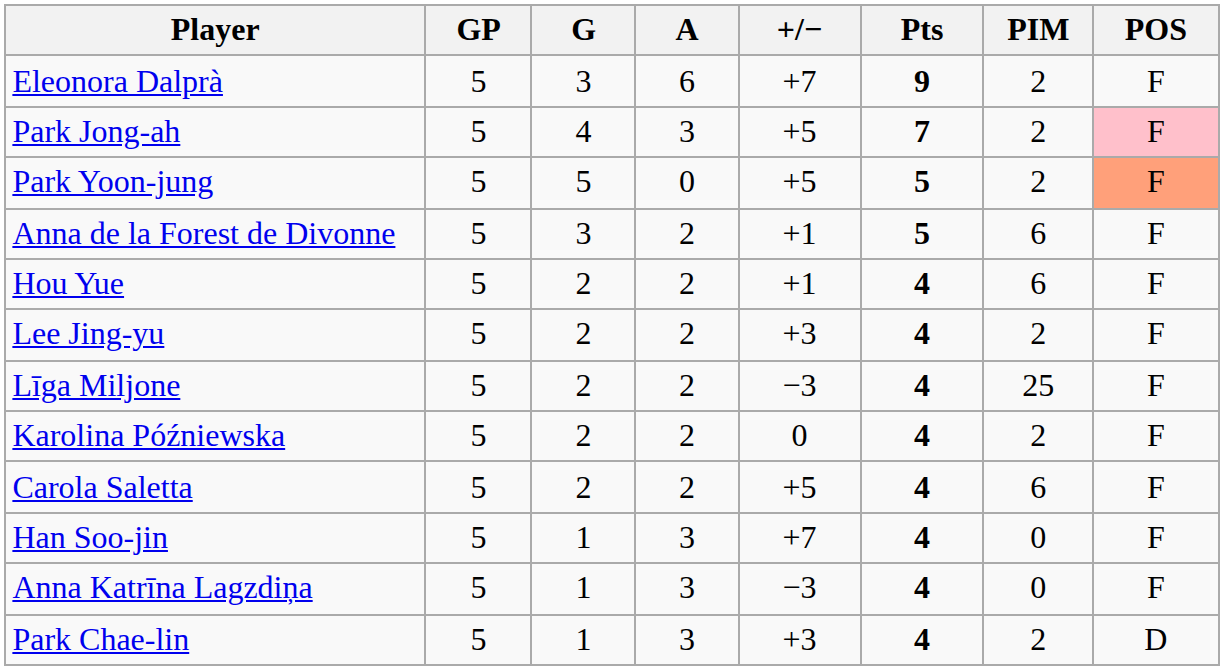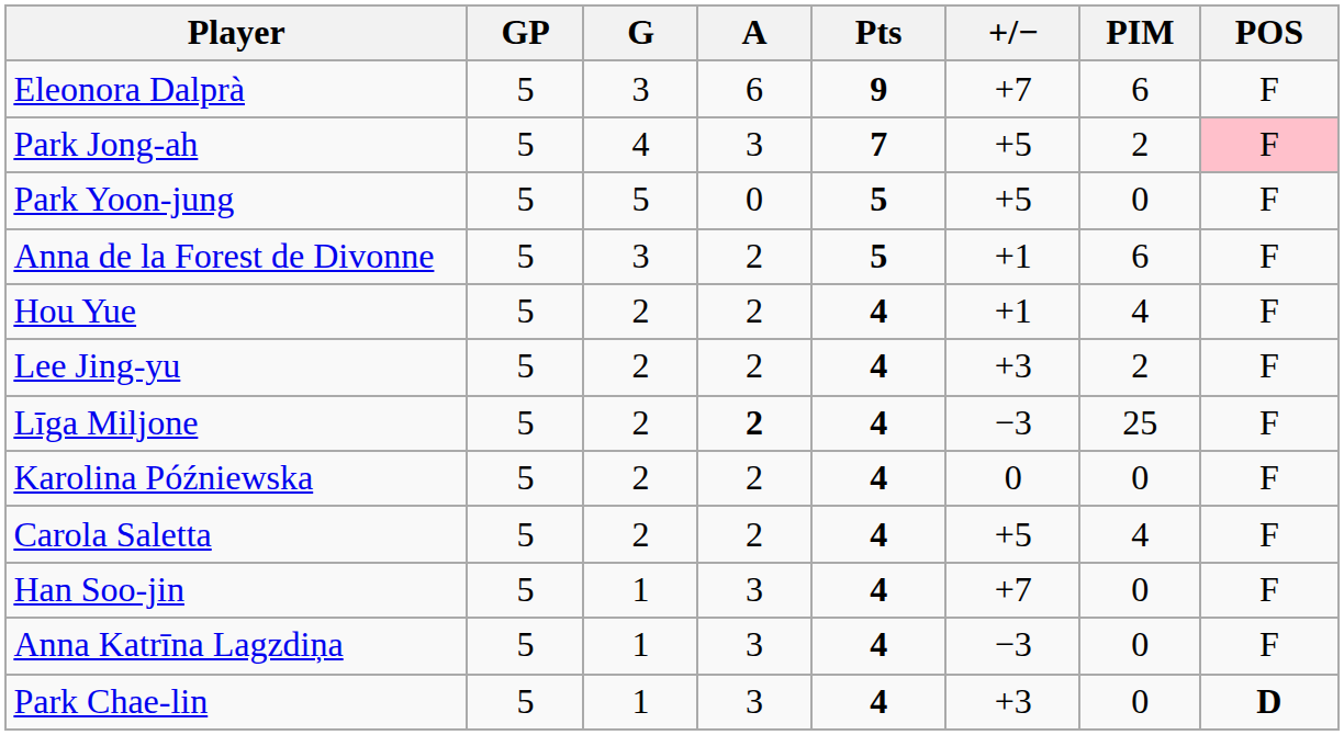columns swapped: Pts <-> +/−
Eleonora Dalprà | PIM: 2 -> 6
Park Yoon-jung | PIM: 2 -> 0
Park Yoon-jung | POS: lightsalmon background -> no background
Hou Yue | PIM: 6 -> 4
Līga Miljone | A: normal -> bold
Karolina Późniewska | PIM: 2 -> 0
Carola Saletta | PIM: 6 -> 4
Park Chae-lin | PIM: 2 -> 0
Park Chae-lin | POS: normal -> bold
